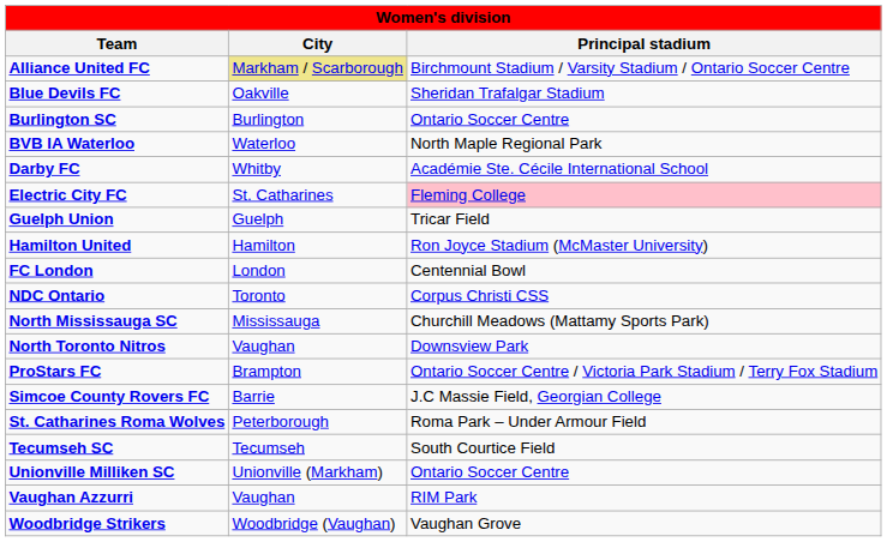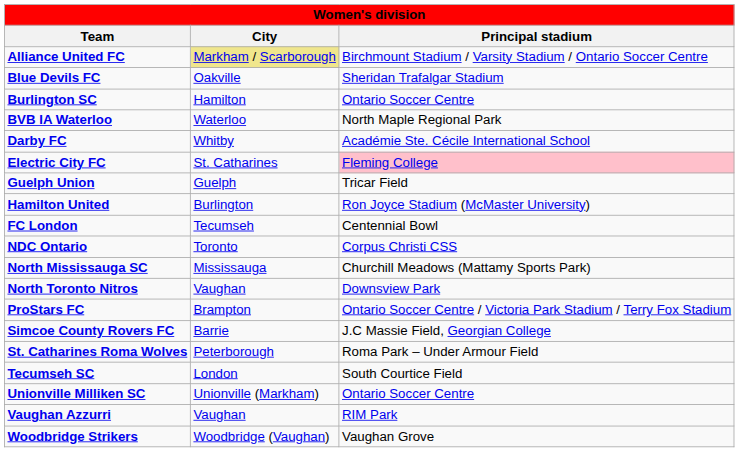Burlington SC | City: Burlington -> Hamilton
Hamilton United | City: Hamilton -> Burlington
FC London | City: London -> Tecumseh
Tecumseh SC | City: Tecumseh -> London
